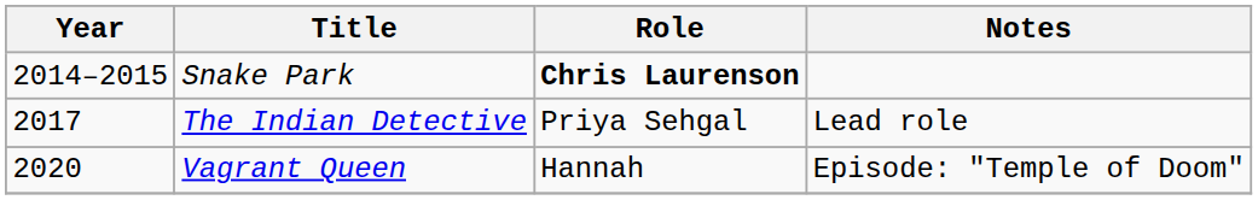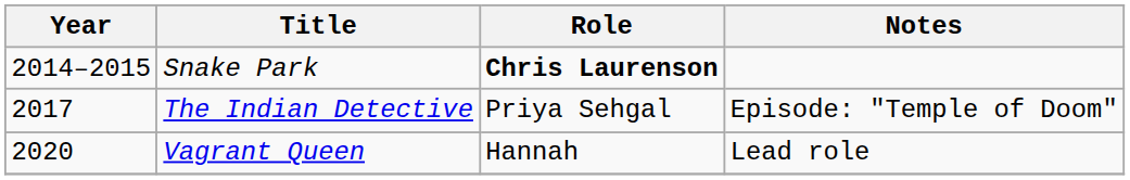The Indian Detective | Notes: Lead role -> Episode: "Temple of Doom"
Vagrant Queen | Notes: Episode: "Temple of Doom" -> Lead role
